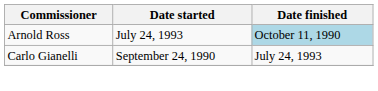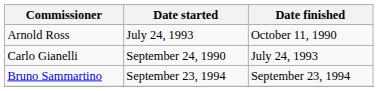Arnold Ross | Date finished: lightblue background -> no background
+ row: Bruno Sammartino | September 23, 1994 | September 23, 1994
